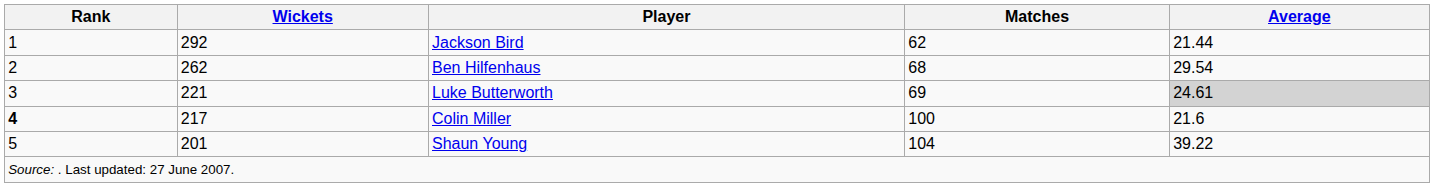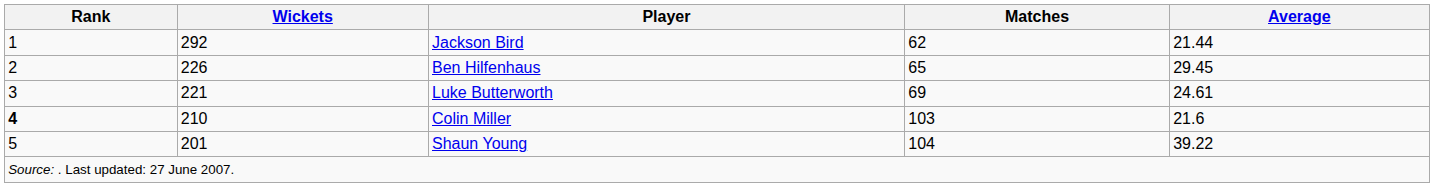Ben Hilfenhaus | Wickets: 262 -> 226
Ben Hilfenhaus | Matches: 68 -> 65
Ben Hilfenhaus | Average: 29.54 -> 29.45
Luke Butterworth | Average: lightgrey background -> no background
Colin Miller | Wickets: 217 -> 210
Colin Miller | Matches: 100 -> 103
